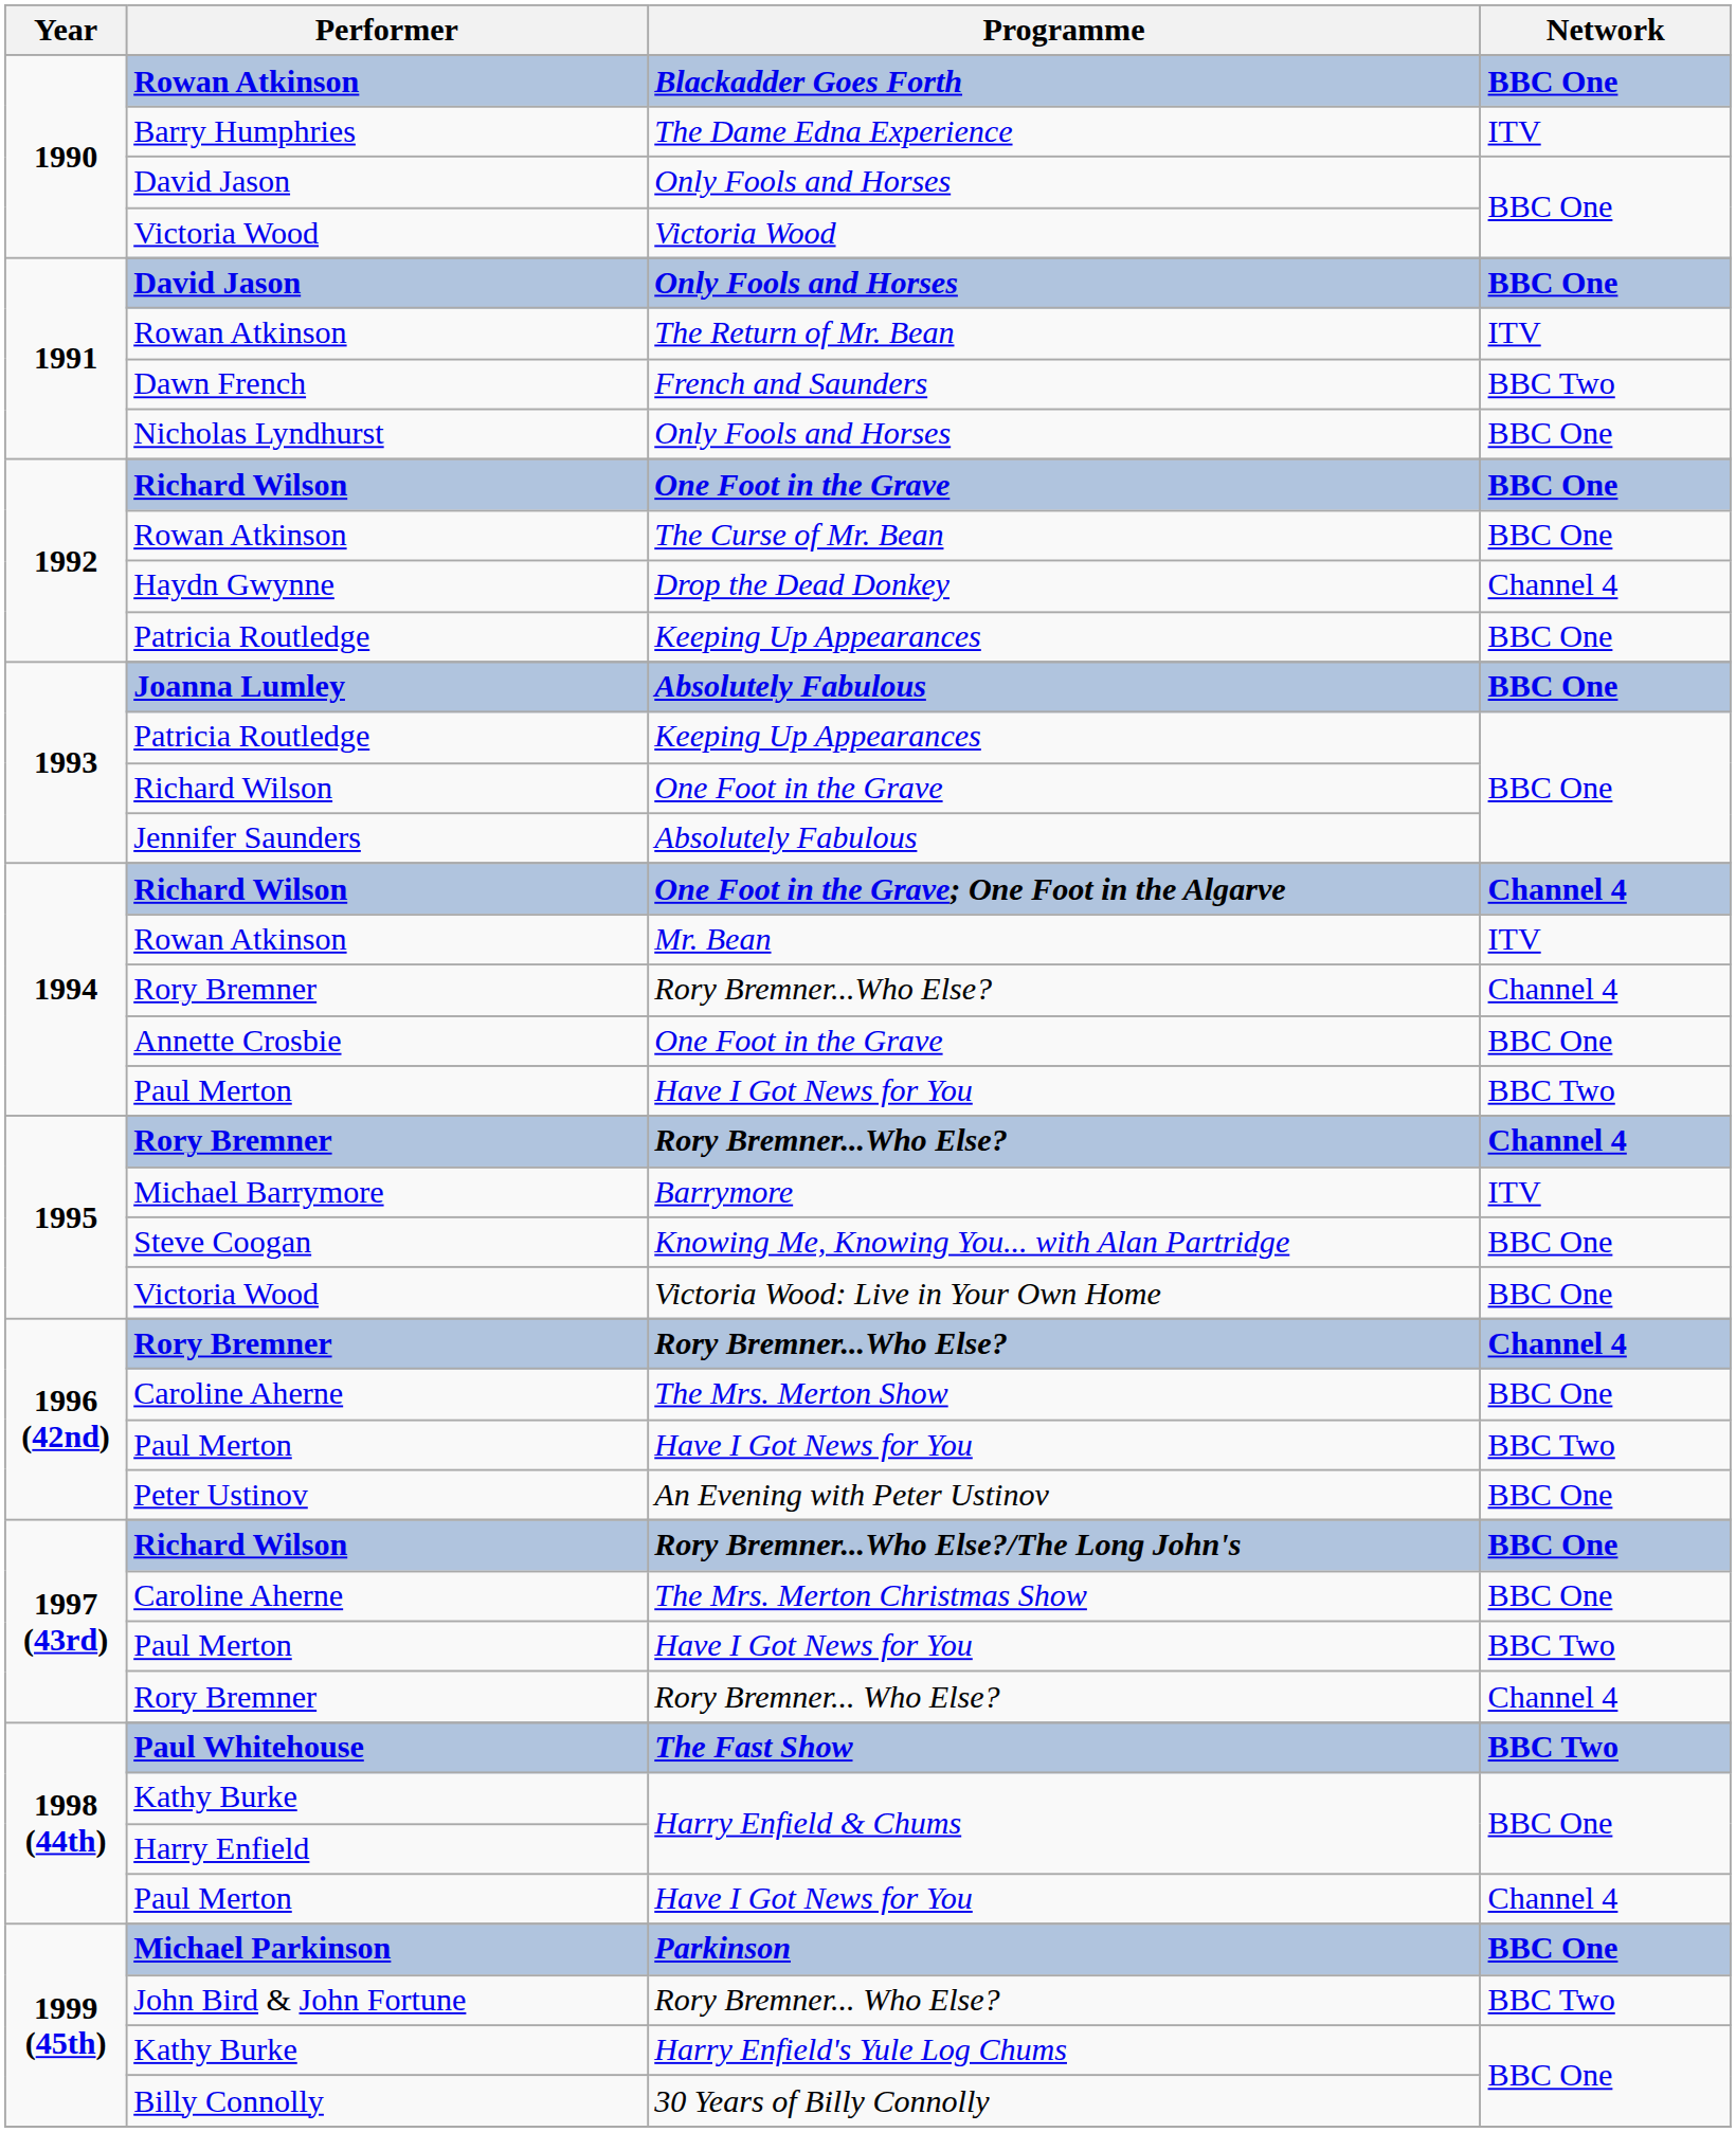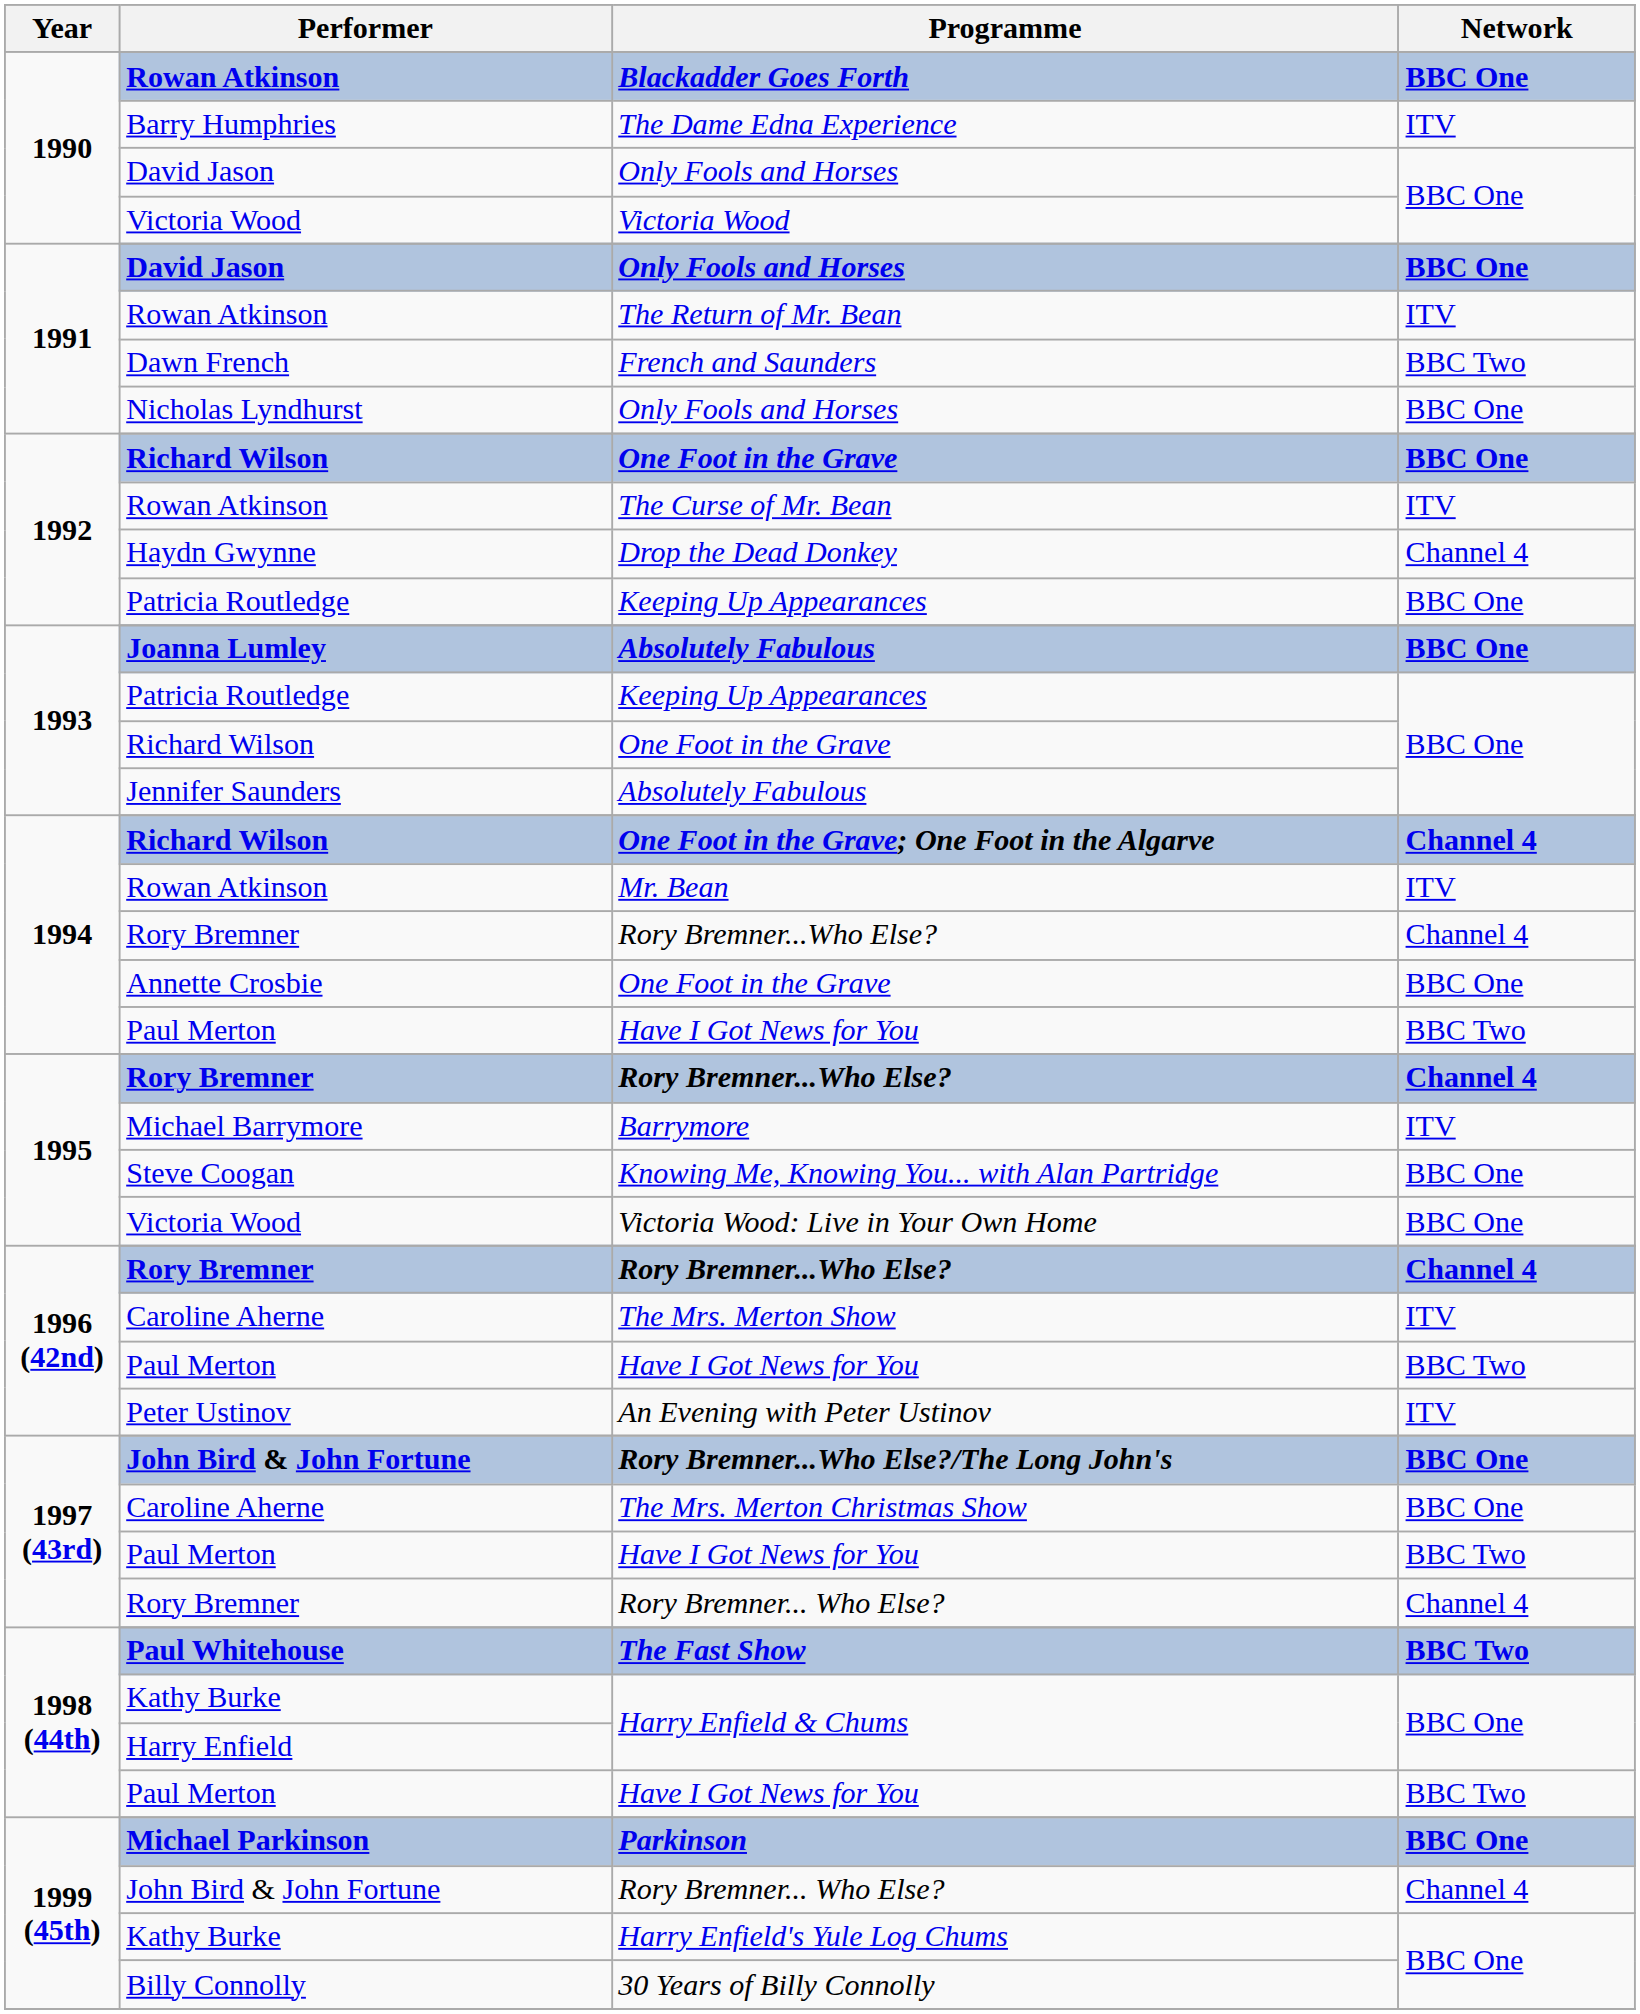The Curse of Mr. Bean | Network: BBC One -> ITV
The Mrs. Merton Show | Network: BBC One -> ITV
An Evening with Peter Ustinov | Network: BBC One -> ITV
Rory Bremner...Who Else?/The Long John's | Performer: Richard Wilson -> John Bird & John Fortune
1998 (44th) / Have I Got News for You | Network: Channel 4 -> BBC Two
1999 (45th) / Rory Bremner... Who Else? | Network: BBC Two -> Channel 4
